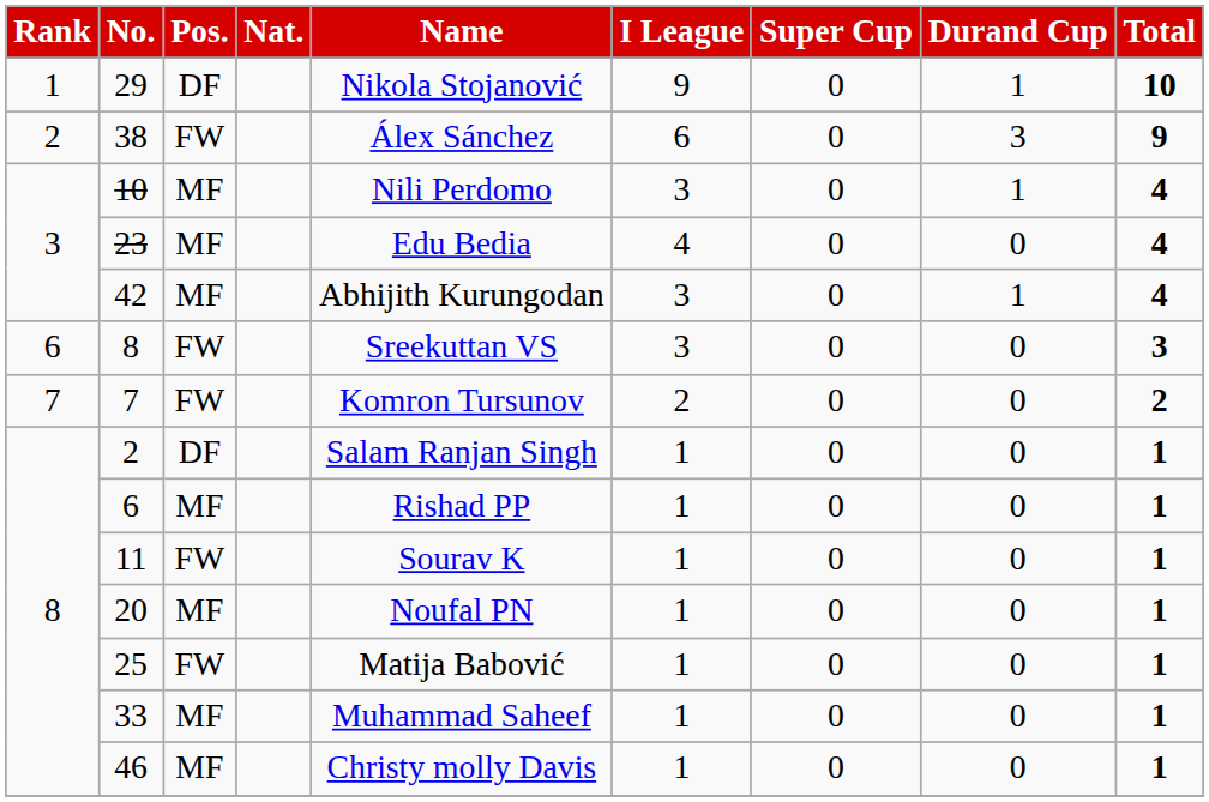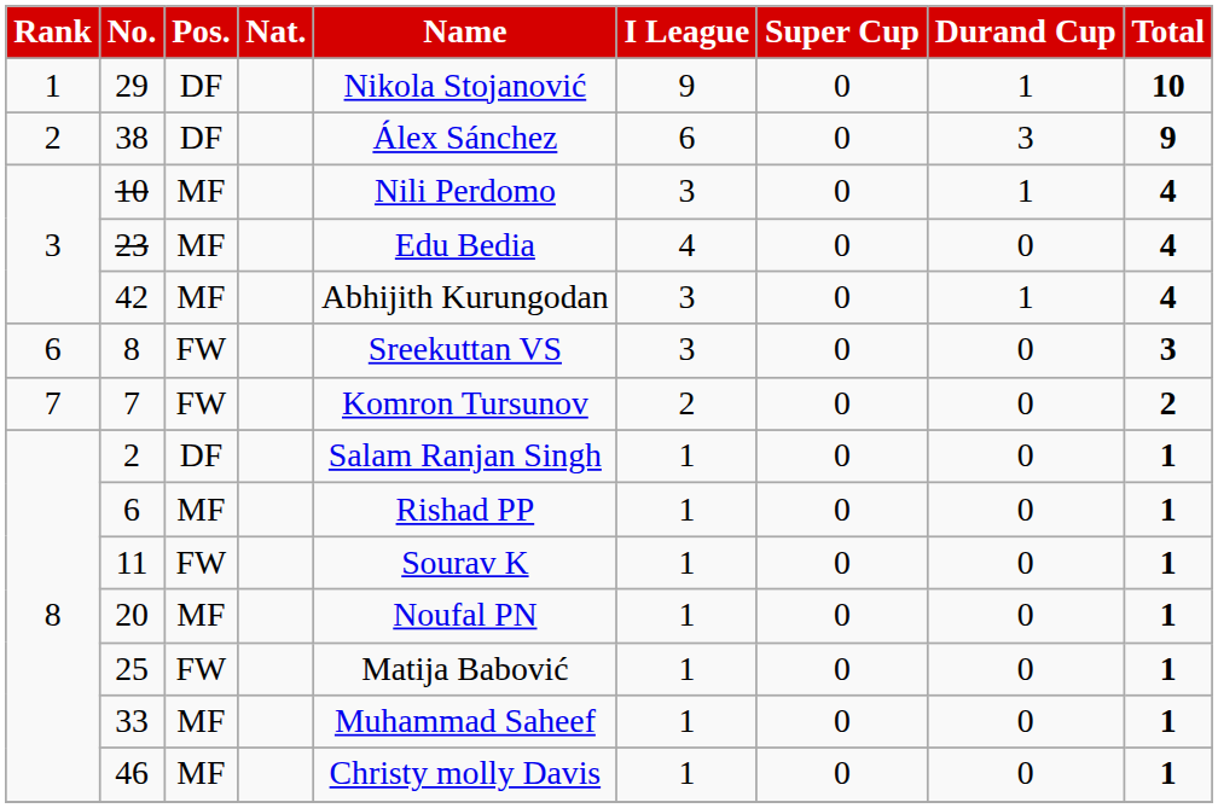38 | Pos.: FW -> DF
